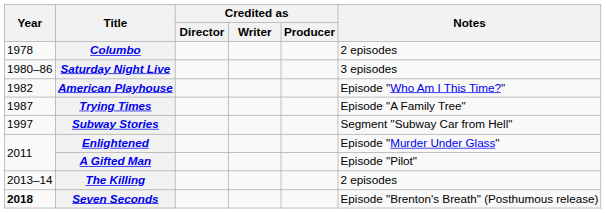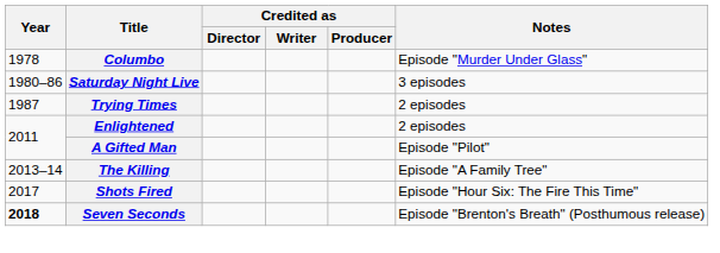Columbo | Notes: 2 episodes -> Episode "Murder Under Glass"
- row: 1982 | American Playhouse | Episode "Who Am I This Time?"
Trying Times | Notes: Episode "A Family Tree" -> 2 episodes
- row: 1997 | Subway Stories | Segment "Subway Car from Hell"
Enlightened | Notes: Episode "Murder Under Glass" -> 2 episodes
The Killing | Notes: 2 episodes -> Episode "A Family Tree"
+ row: 2017 | Shots Fired | Episode "Hour Six: The Fire This Time"
